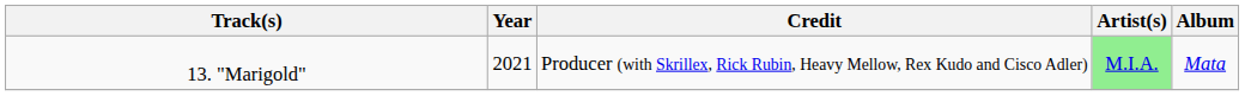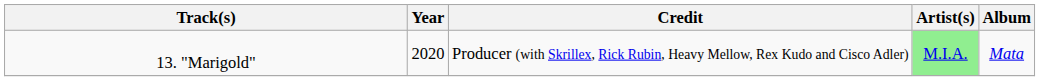13. "Marigold" | Year: 2021 -> 2020
